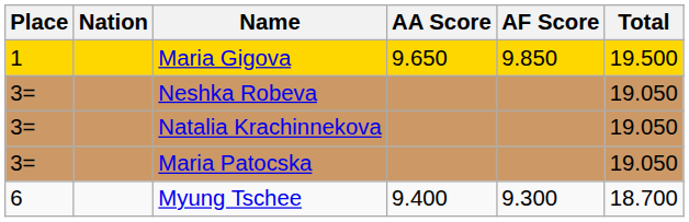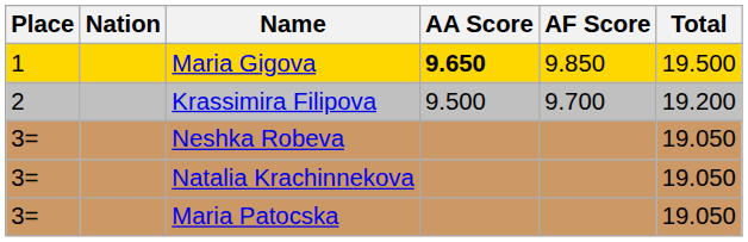Maria Gigova | AA Score: normal -> bold
+ row: 2 | Krassimira Filipova | 9.500 | 9.700 | 19.200
- row: 6 | Myung Tschee | 9.400 | 9.300 | 18.700
